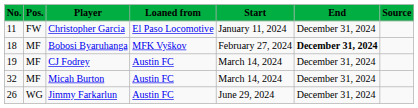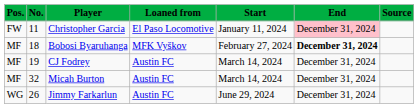columns swapped: No. <-> Pos.
Christopher Garcia | End: no background -> pink background
